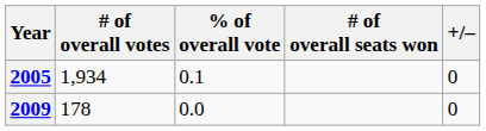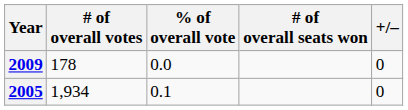rows swapped: 2005 <-> 2009
